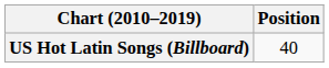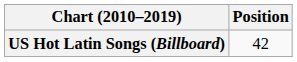US Hot Latin Songs (Billboard) | Position: 40 -> 42
